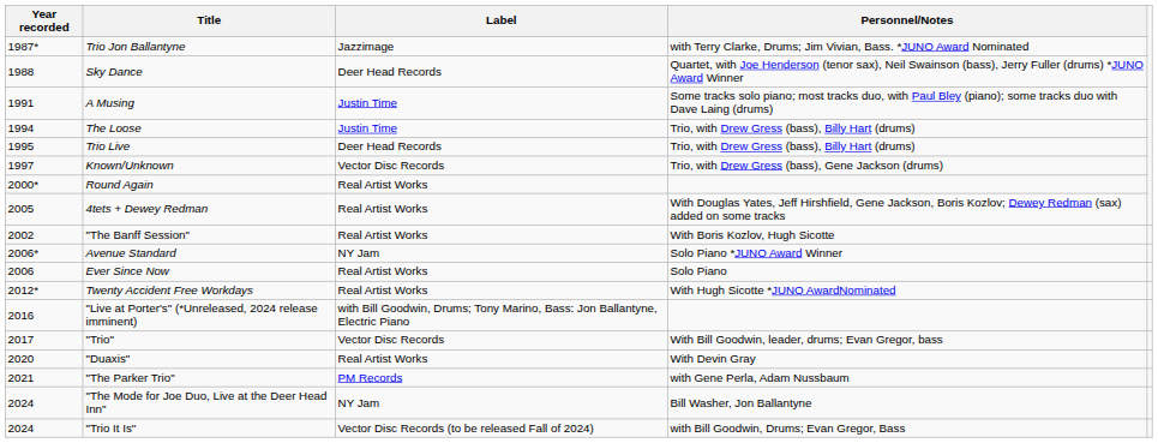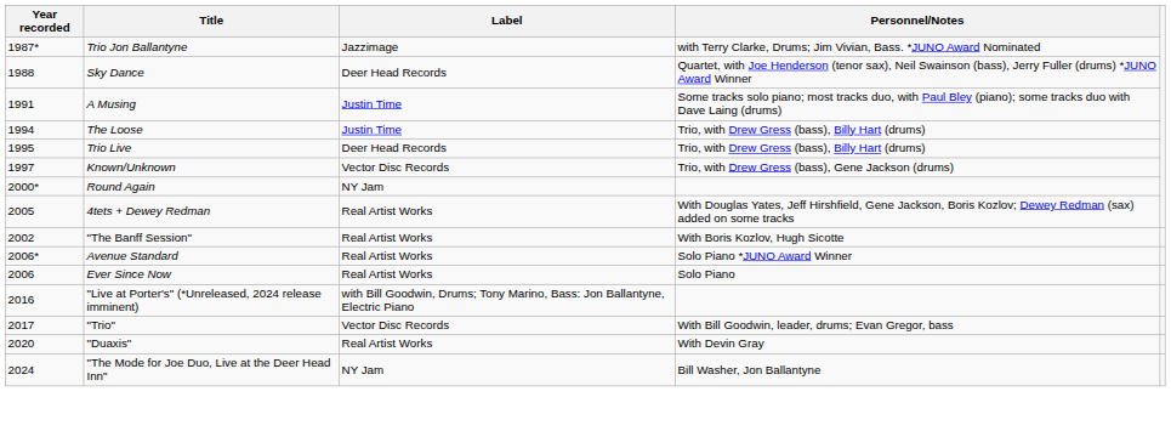Round Again | Label: Real Artist Works -> NY Jam
Avenue Standard | Label: NY Jam -> Real Artist Works
- row: 2012* | Twenty Accident Free Workdays | Real Artist Works | With Hugh Sicotte *JUNO AwardNominated
- row: 2021 | "The Parker Trio" | PM Records | with Gene Perla, Adam Nussbaum
- row: 2024 | "Trio It Is" | Vector Disc Records (to be released Fall of 2024) | with Bill Goodwin, Drums; Evan Gregor, Bass
